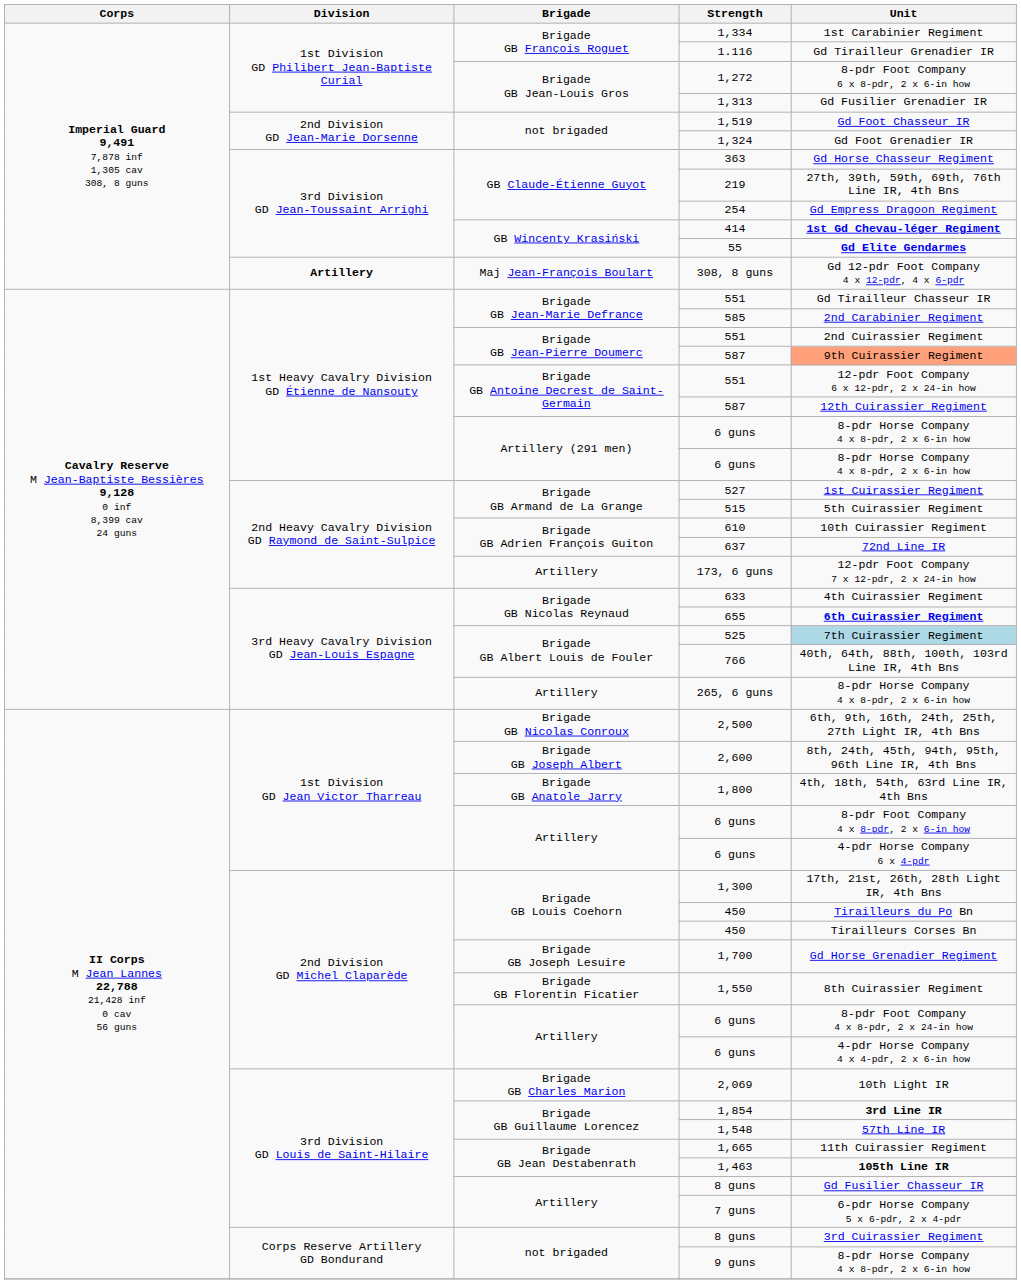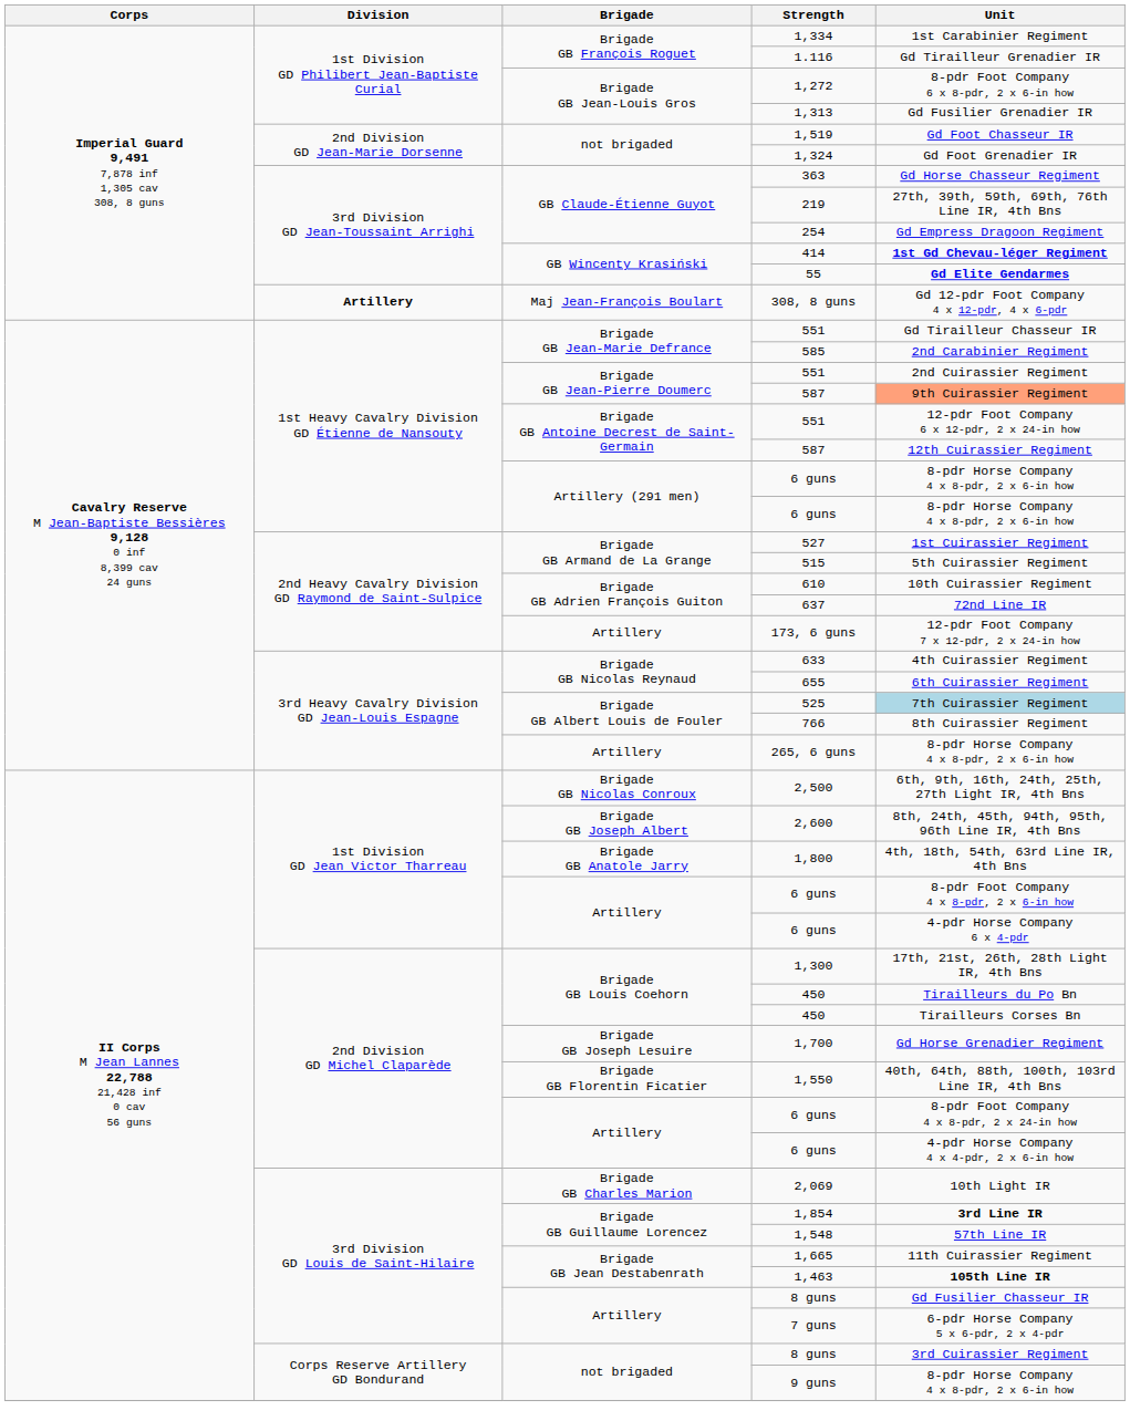655 | Unit: bold -> normal
766 | Unit: 40th, 64th, 88th, 100th, 103rd Line IR, 4th Bns -> 8th Cuirassier Regiment
1,550 | Unit: 8th Cuirassier Regiment -> 40th, 64th, 88th, 100th, 103rd Line IR, 4th Bns
